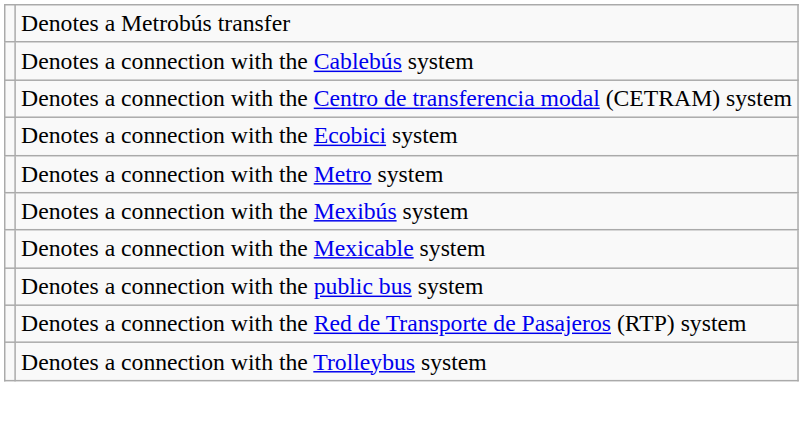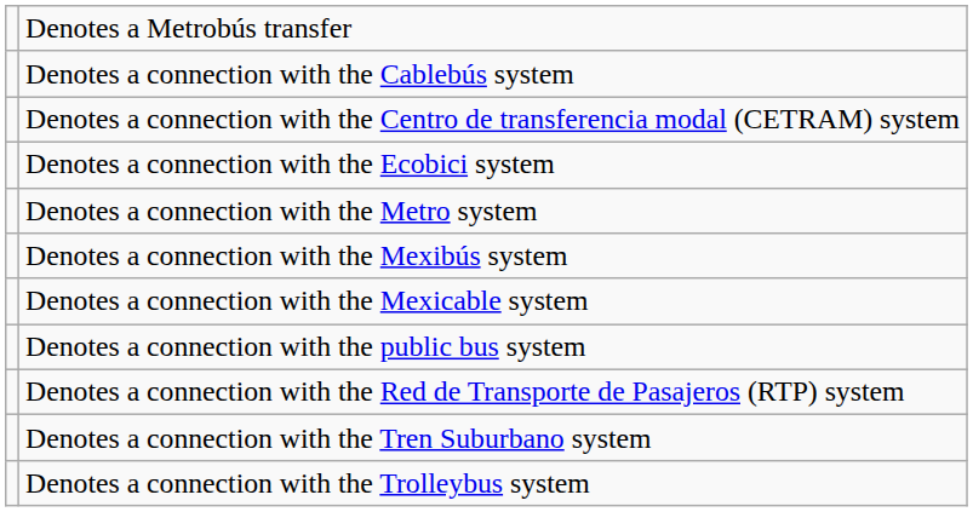+ row: Denotes a connection with the Tren Suburbano system
